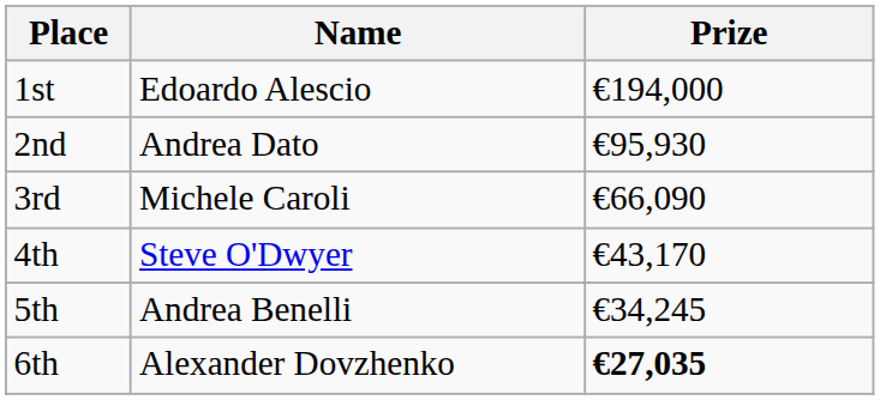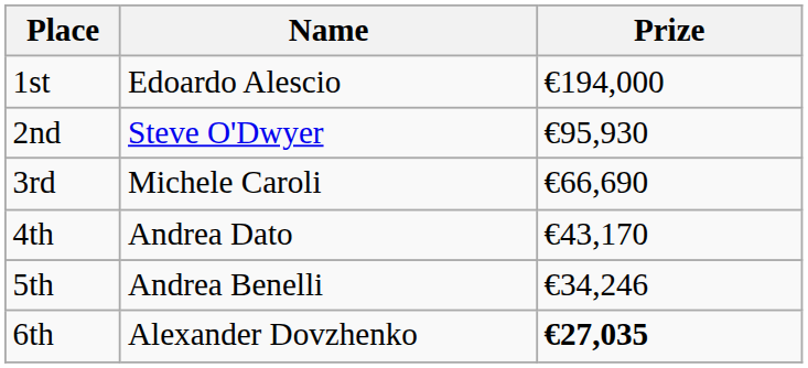2nd | Name: Andrea Dato -> Steve O'Dwyer
3rd | Prize: €66,090 -> €66,690
4th | Name: Steve O'Dwyer -> Andrea Dato
5th | Prize: €34,245 -> €34,246
